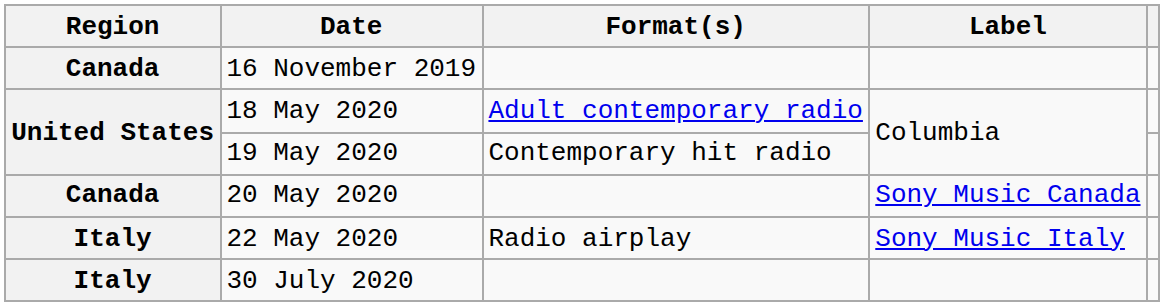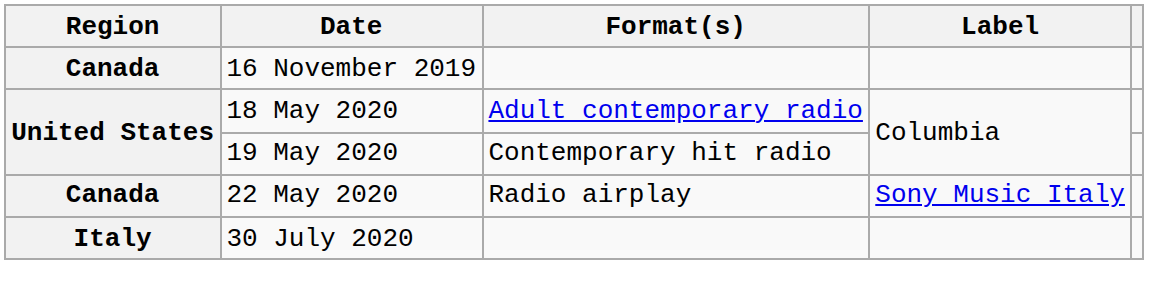- row: Canada | 20 May 2020 | Sony Music Canada
22 May 2020 | Region: Italy -> Canada
